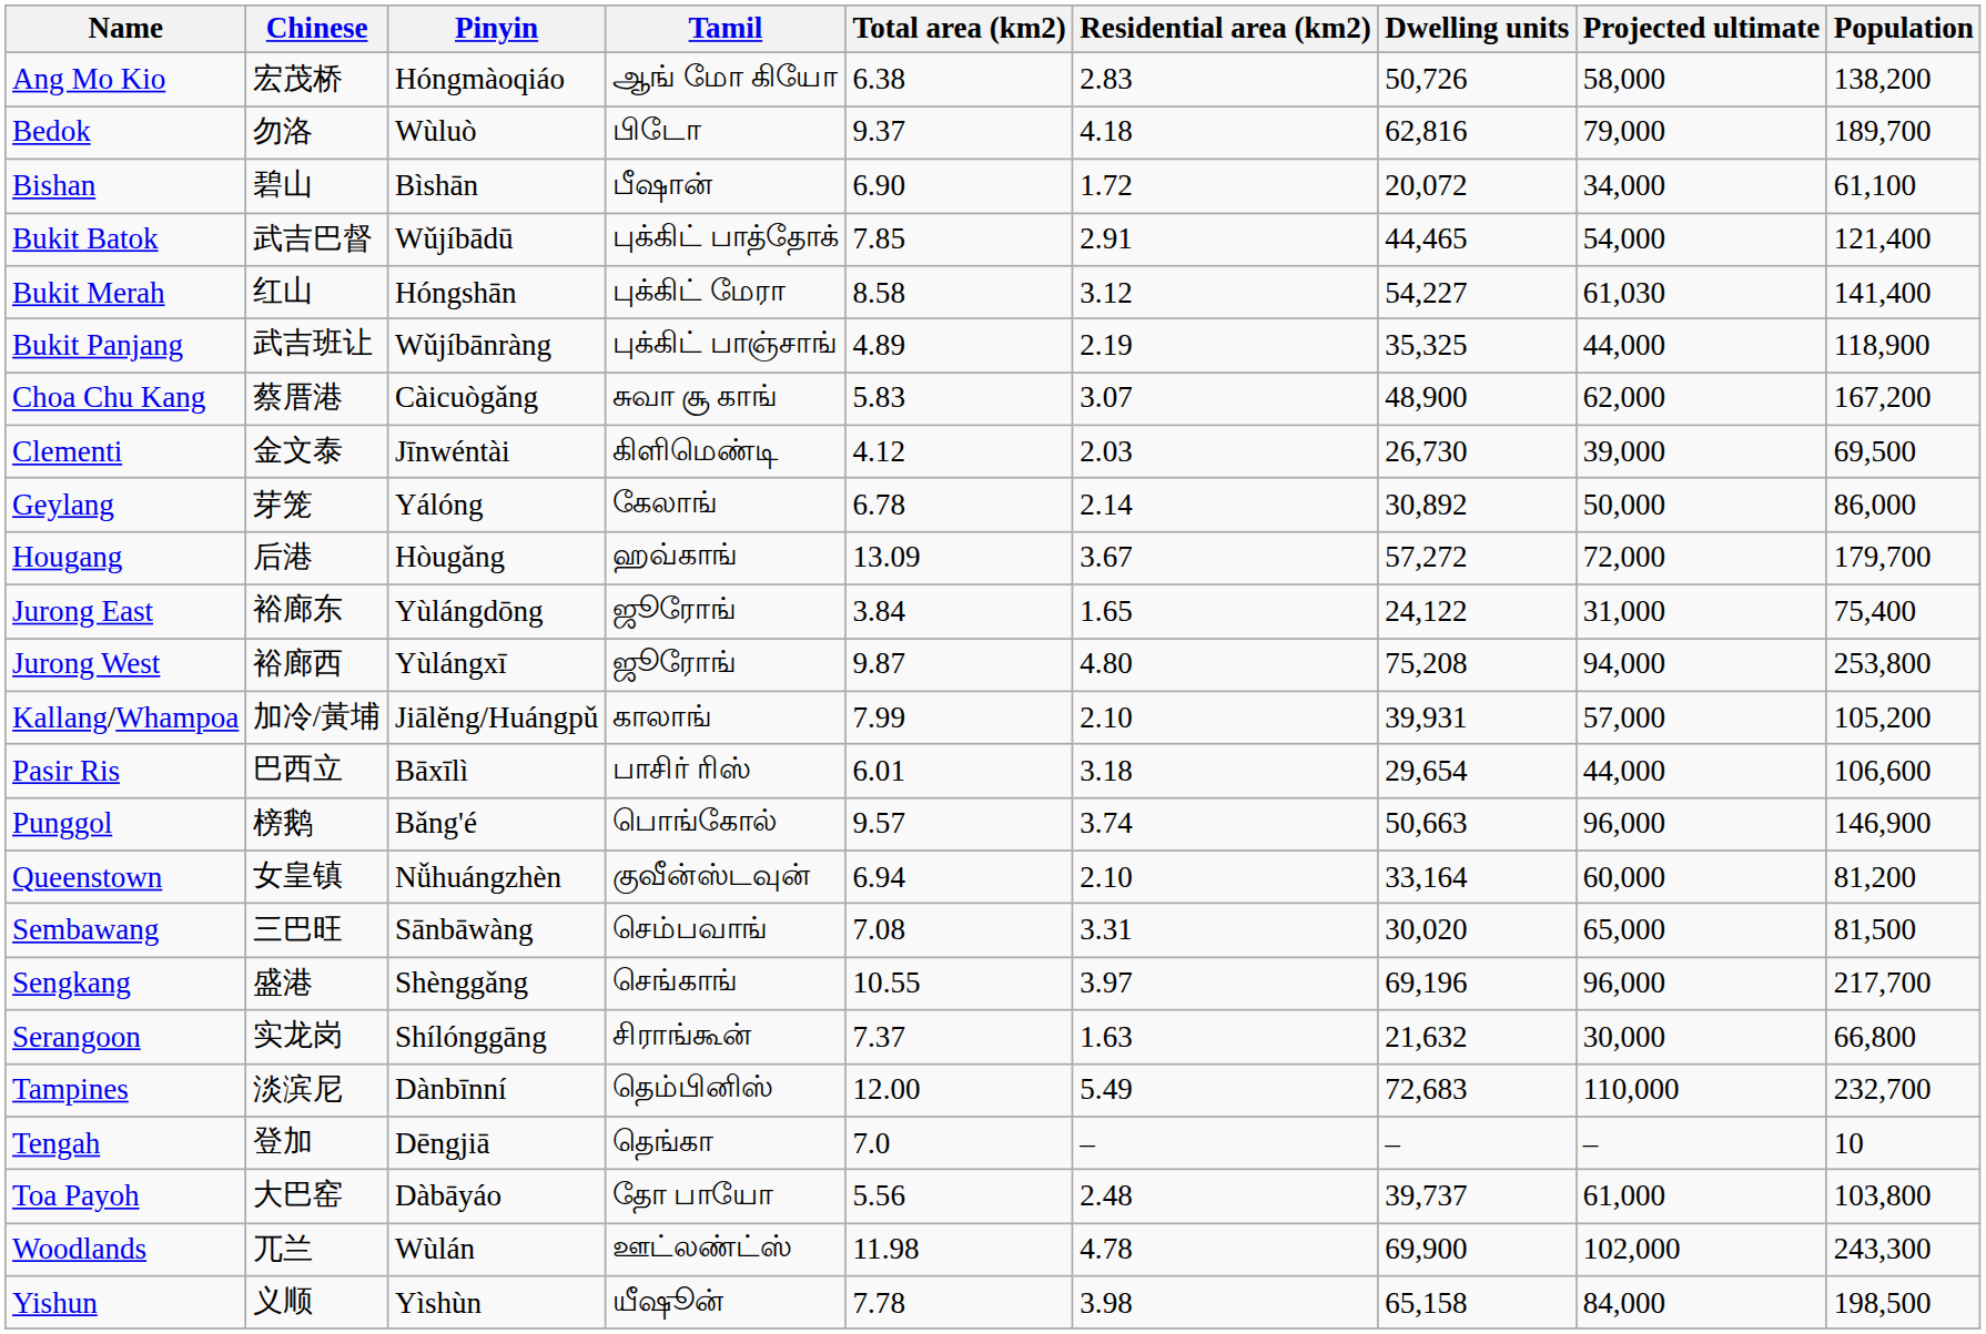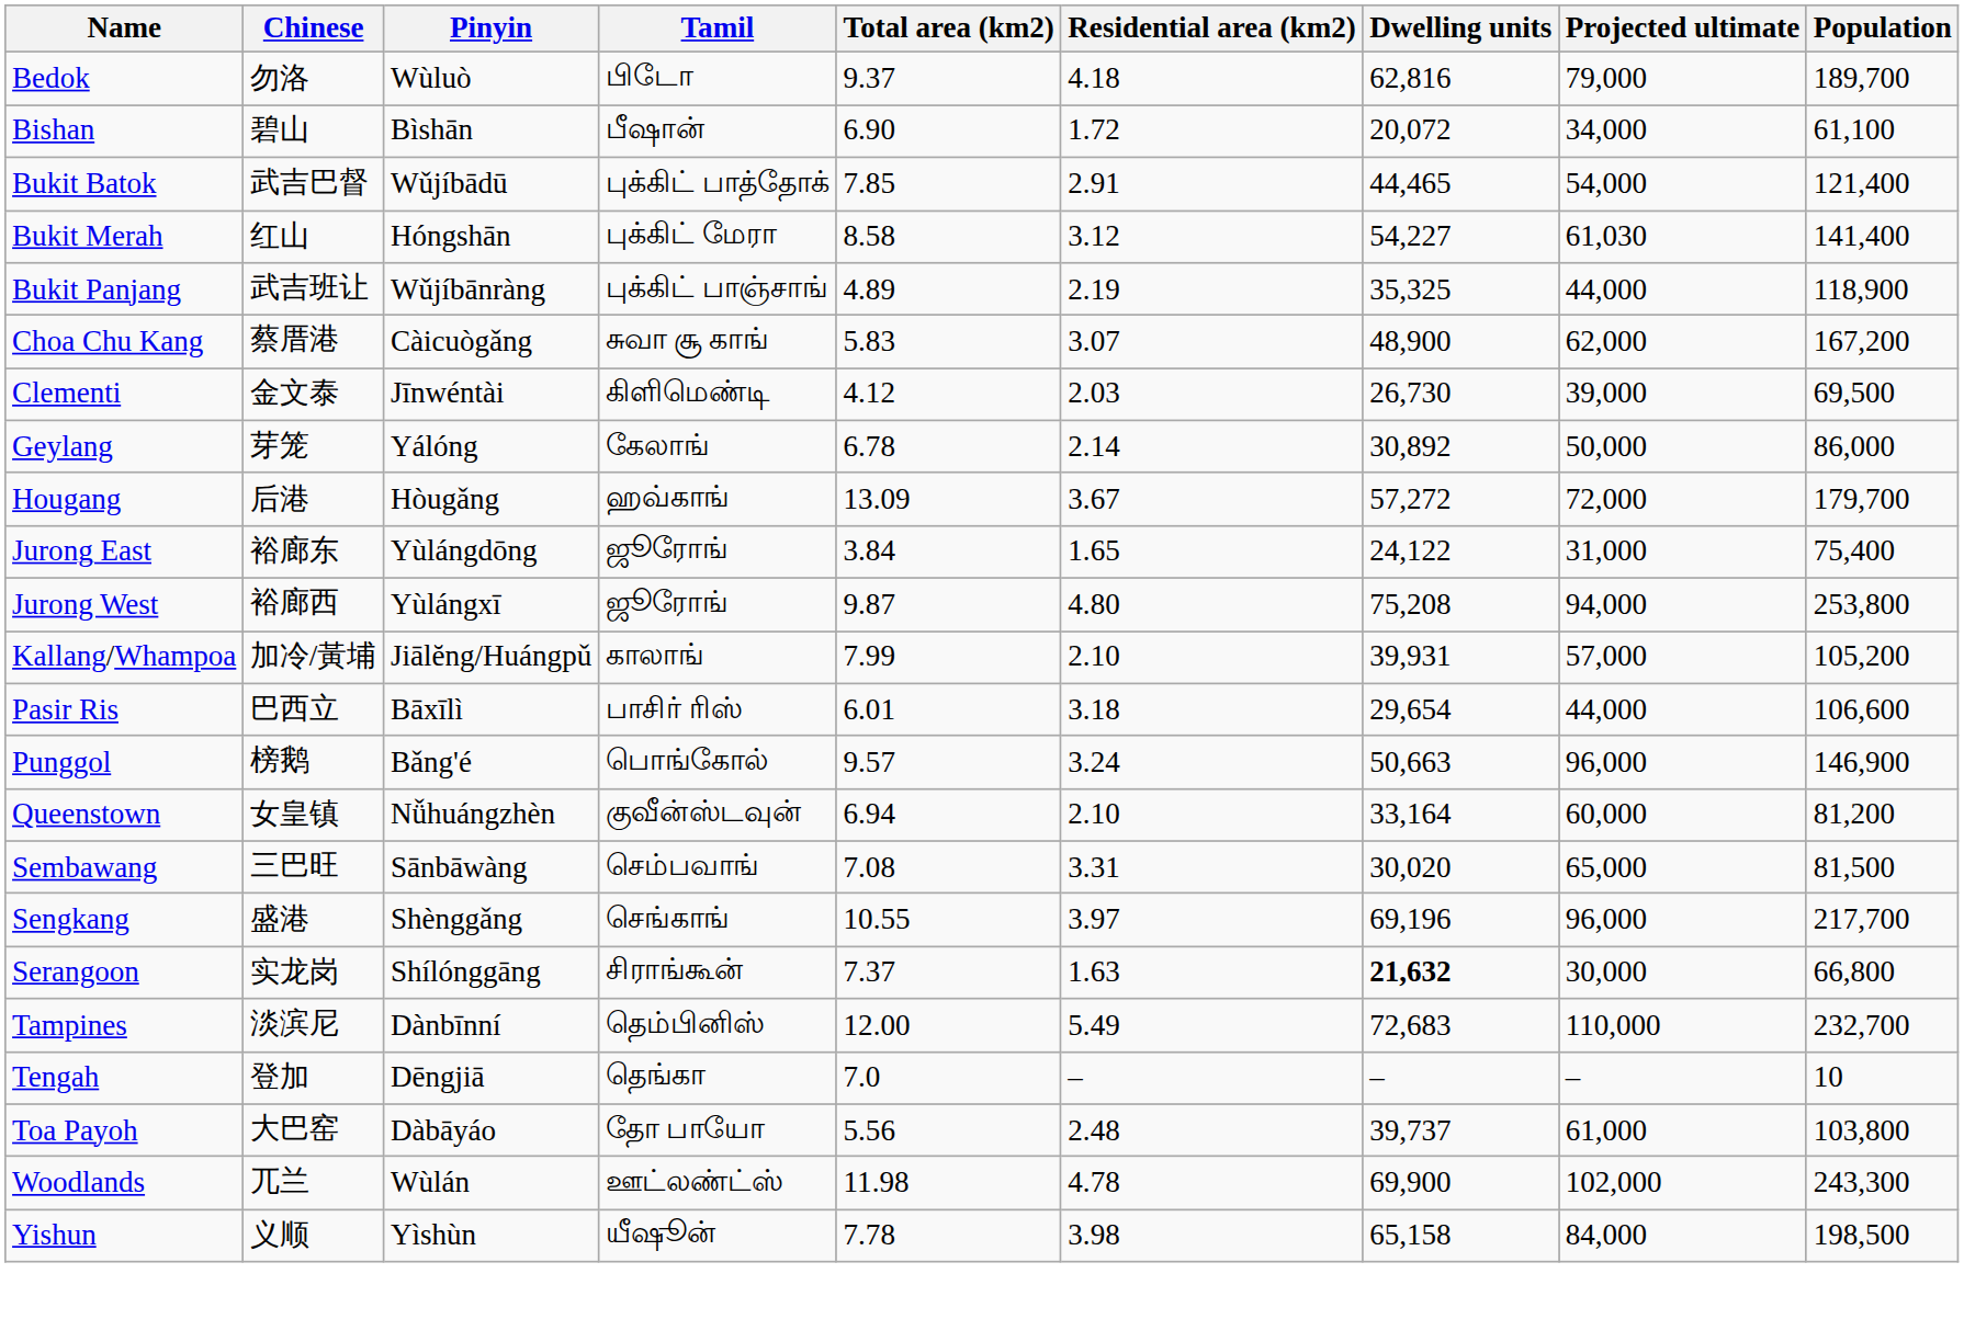- row: Ang Mo Kio | 宏茂桥 | Hóngmàoqiáo | ஆங் மோ கியோ | 6.38 | 2.83 | 50,726 | 58,000 | 138,200
Punggol | Residential area (km2): 3.74 -> 3.24
Serangoon | Dwelling units: normal -> bold
